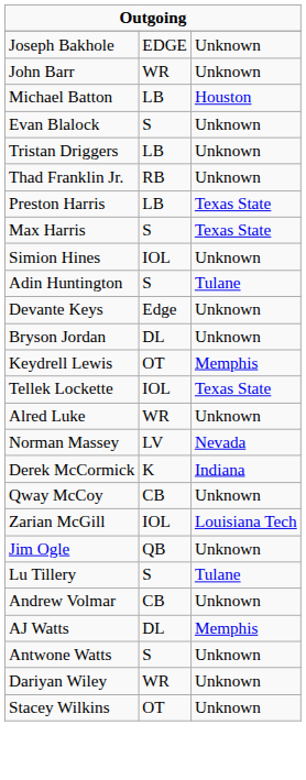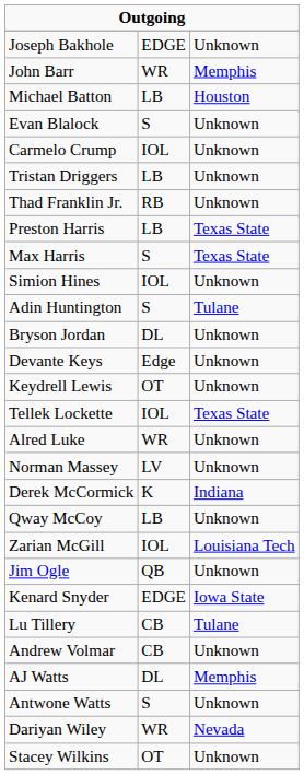John Barr | column 3: Unknown -> Memphis
+ row: Carmelo Crump | IOL | Unknown
rows swapped: Bryson Jordan <-> Devante Keys
Keydrell Lewis | column 3: Memphis -> Unknown
Norman Massey | column 3: Nevada -> Unknown
Qway McCoy | column 2: CB -> LB
+ row: Kenard Snyder | EDGE | Iowa State
Lu Tillery | column 2: S -> CB
Dariyan Wiley | column 3: Unknown -> Nevada
